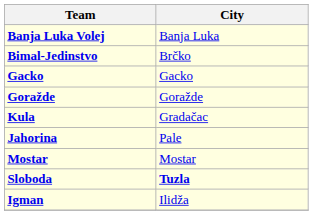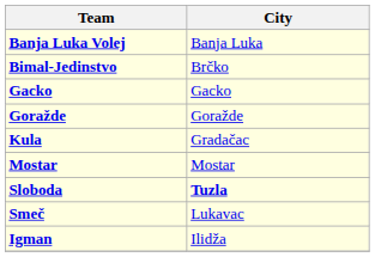- row: Jahorina | Pale
+ row: Smeč | Lukavac
